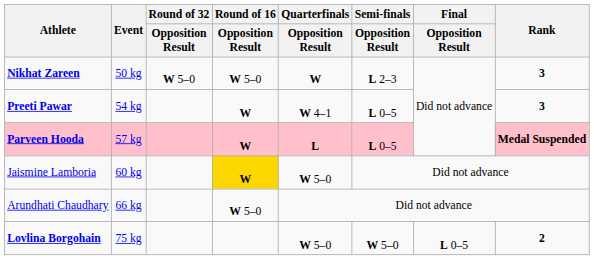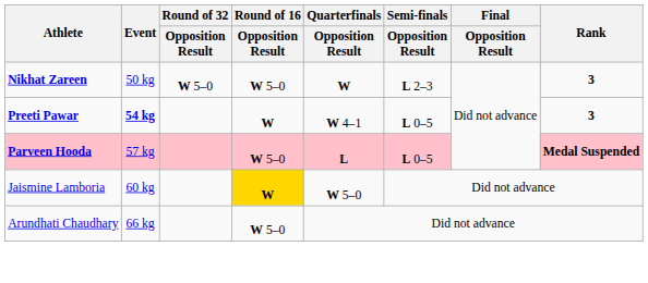Preeti Pawar | Event: normal -> bold
Parveen Hooda | Round of 16 / Opposition Result: W -> W 5–0
- row: Lovlina Borgohain | 75 kg | W 5–0 | W 5–0 | L 0–5 | 2
